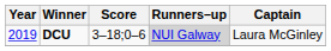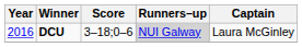DCU | Year: 2019 -> 2016
